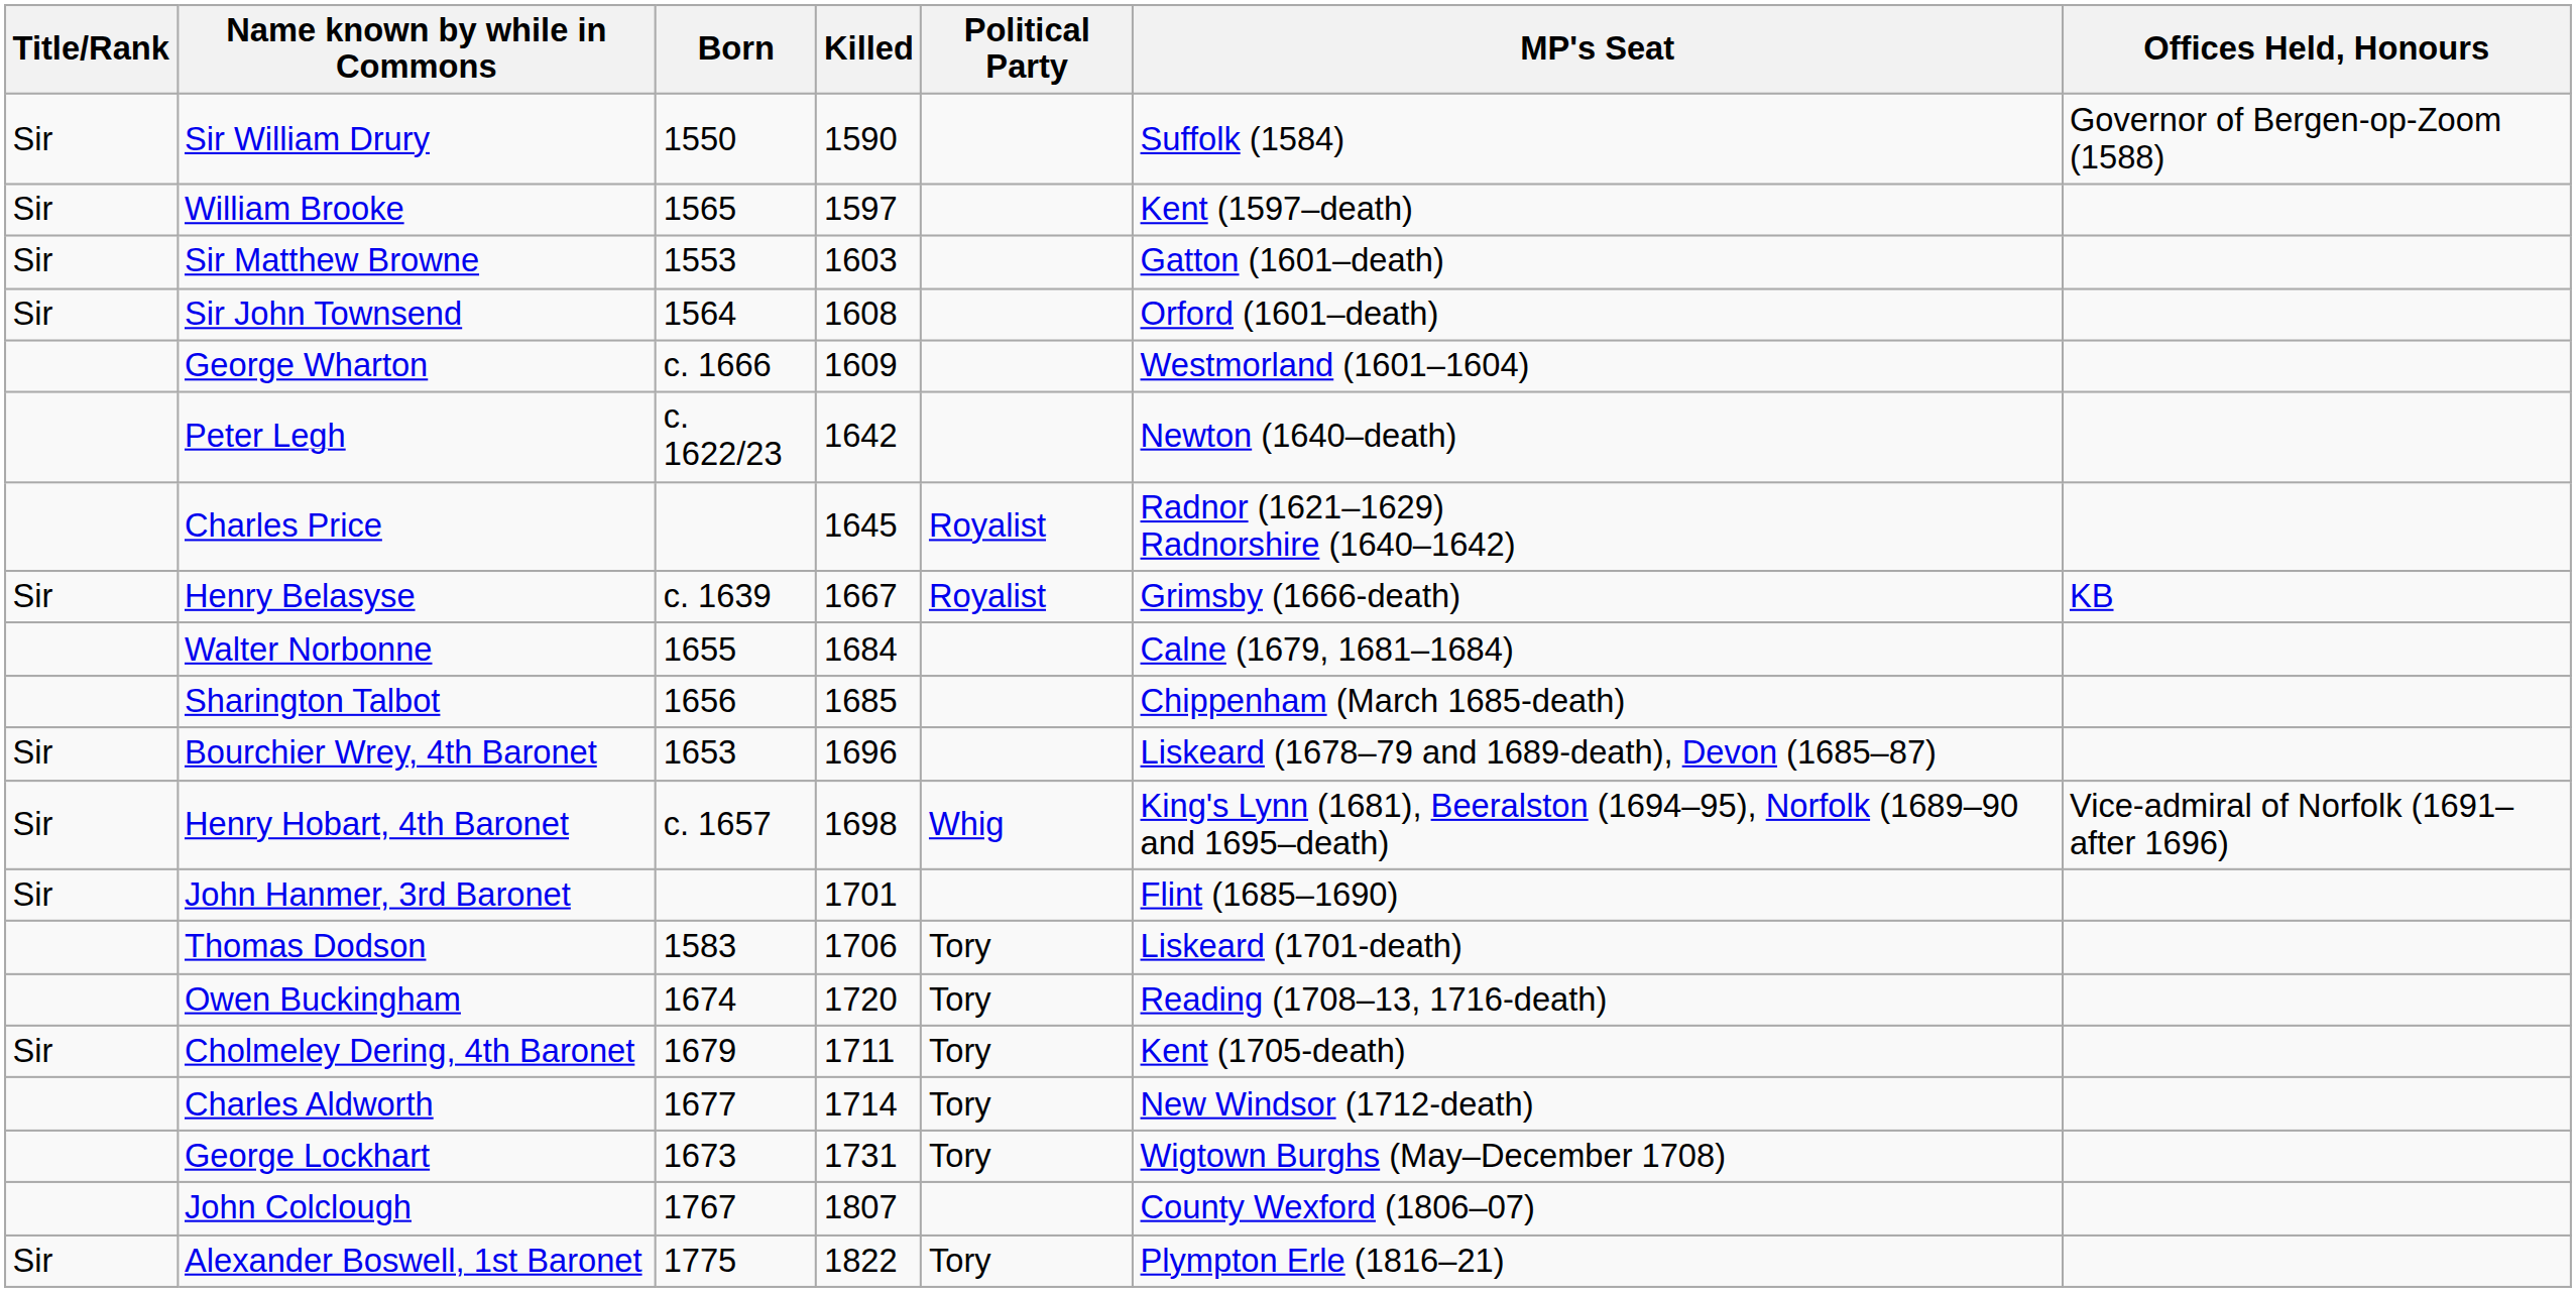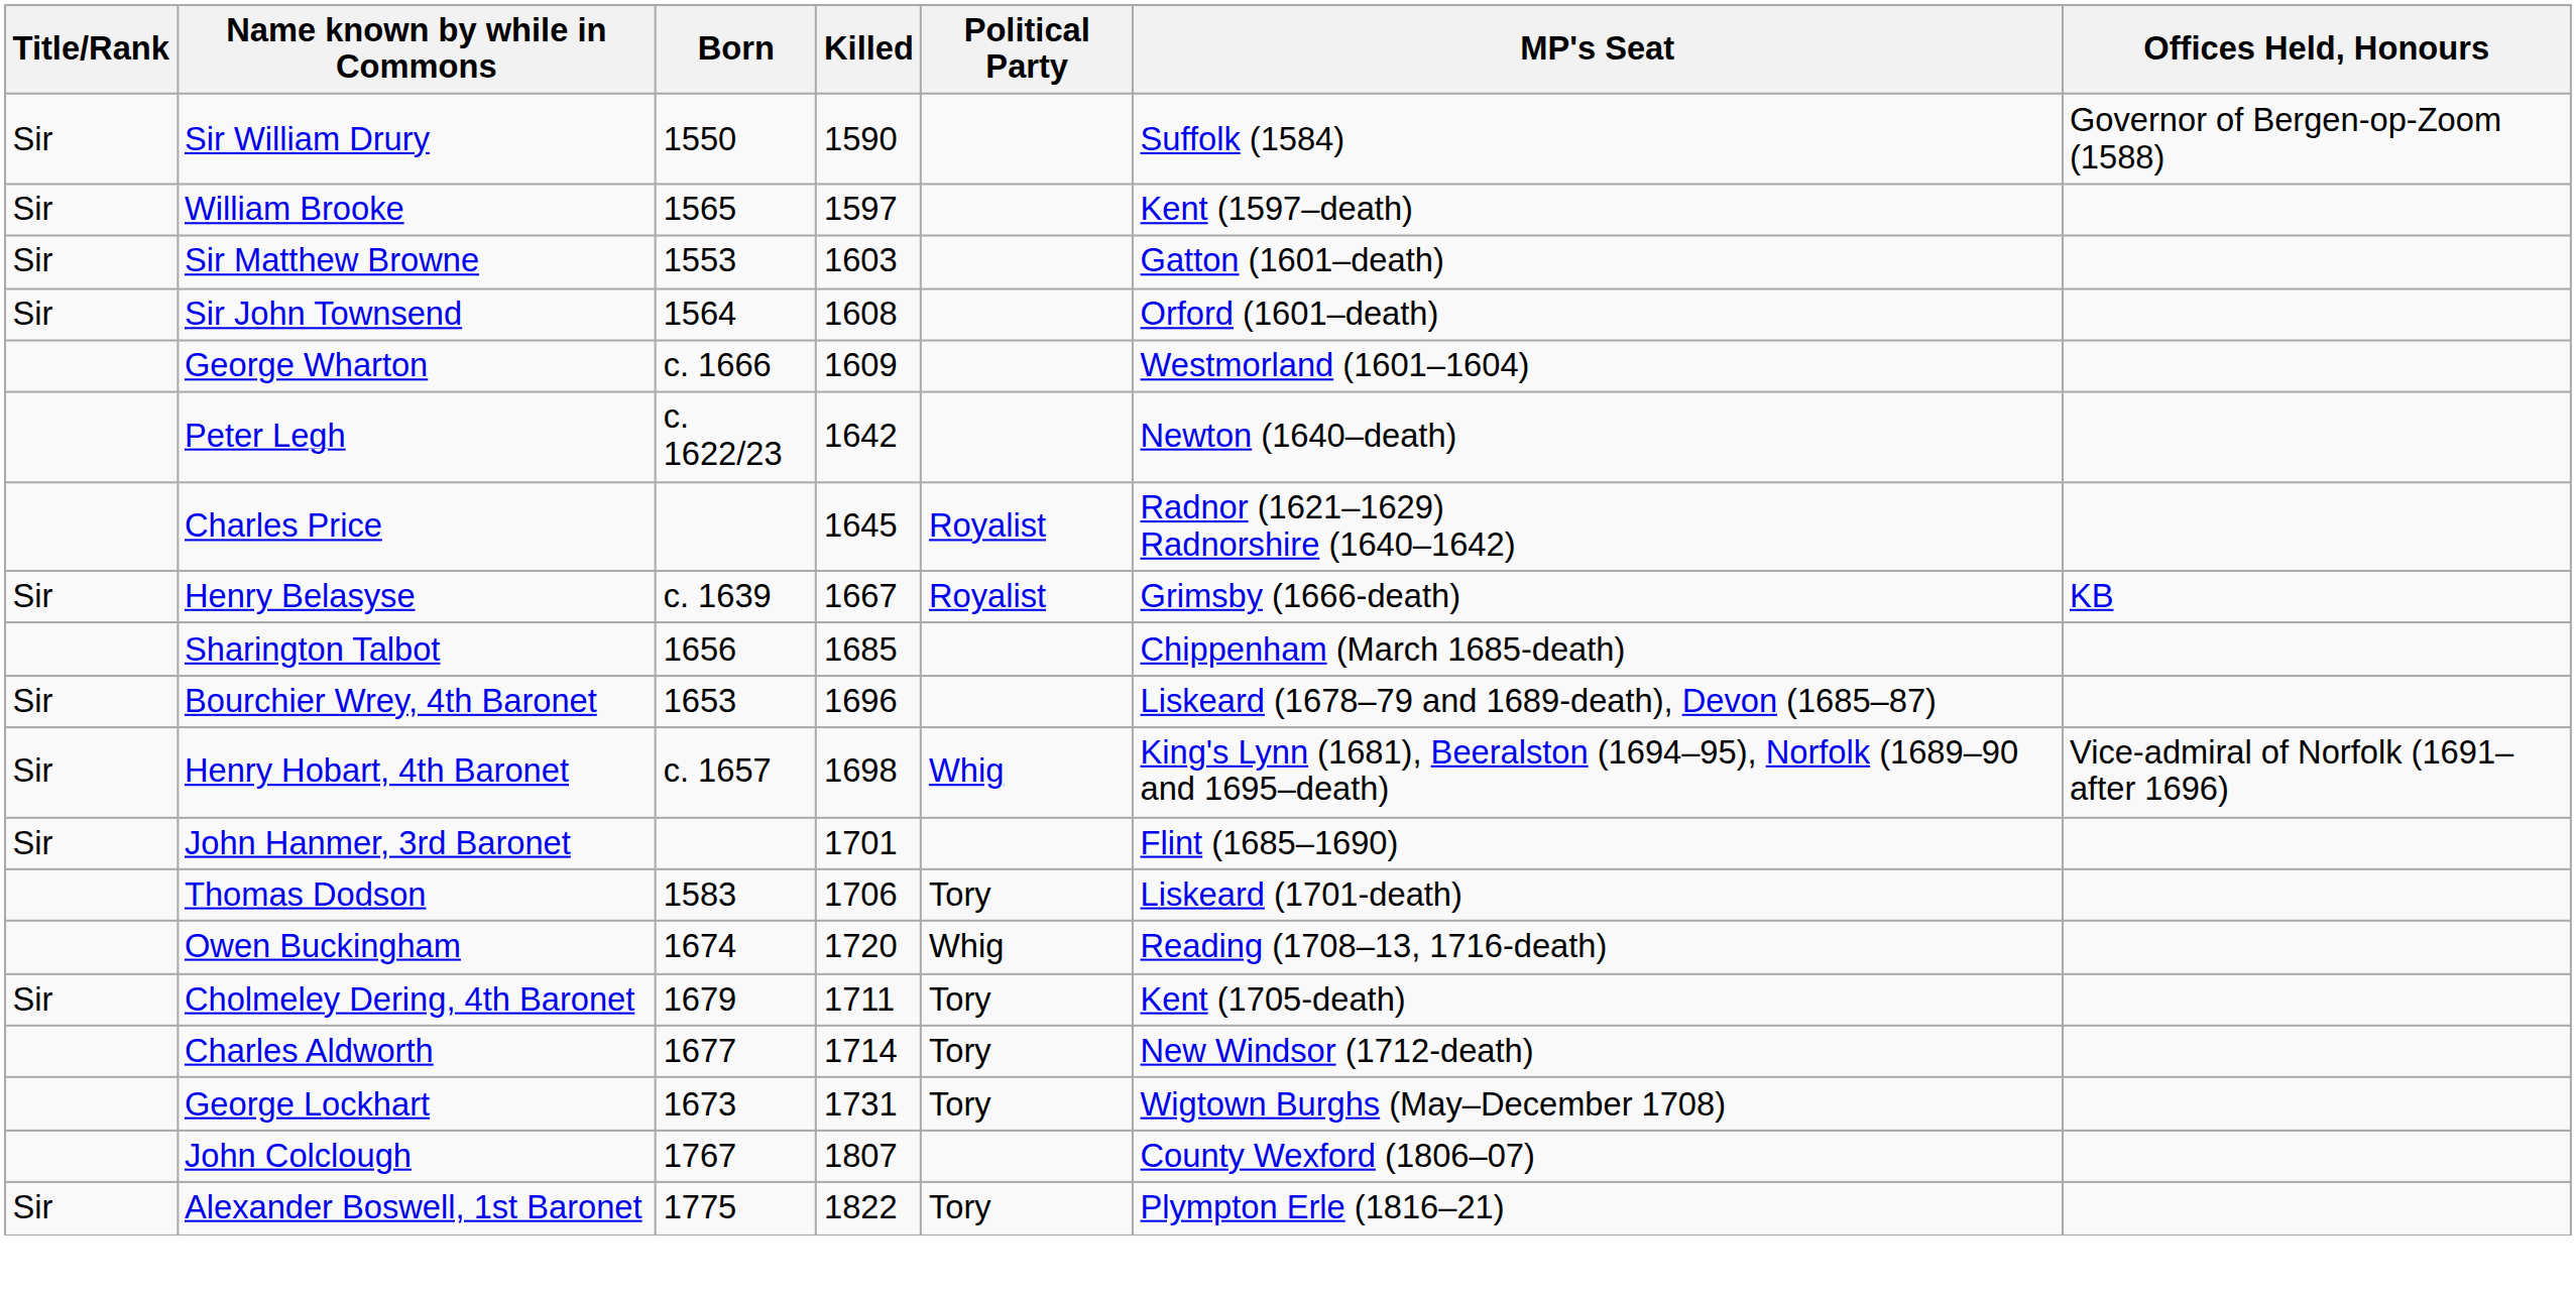- row: Walter Norbonne | 1655 | 1684 | Calne (1679, 1681–1684)
Owen Buckingham | Political Party: Tory -> Whig
